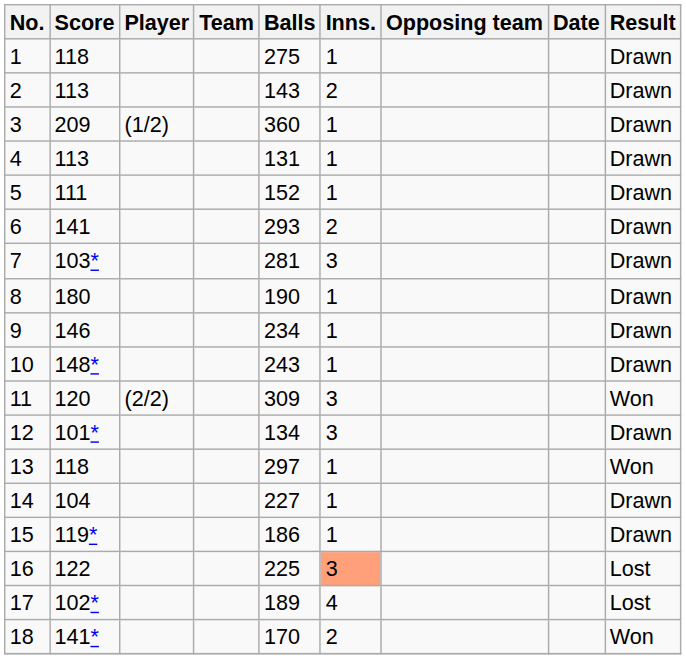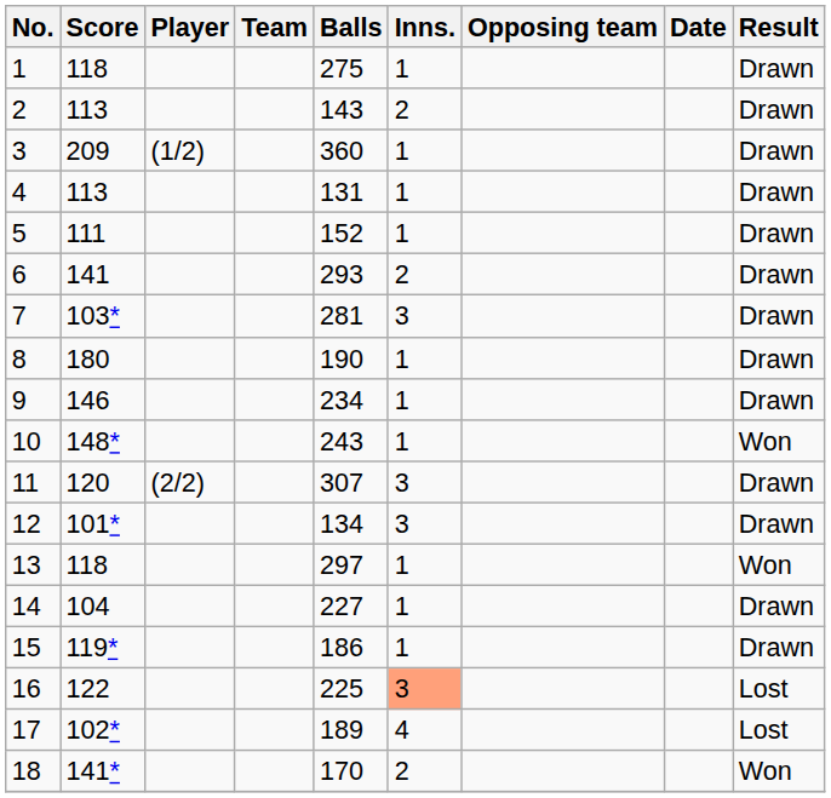10 | Result: Drawn -> Won
11 | Balls: 309 -> 307
11 | Result: Won -> Drawn
